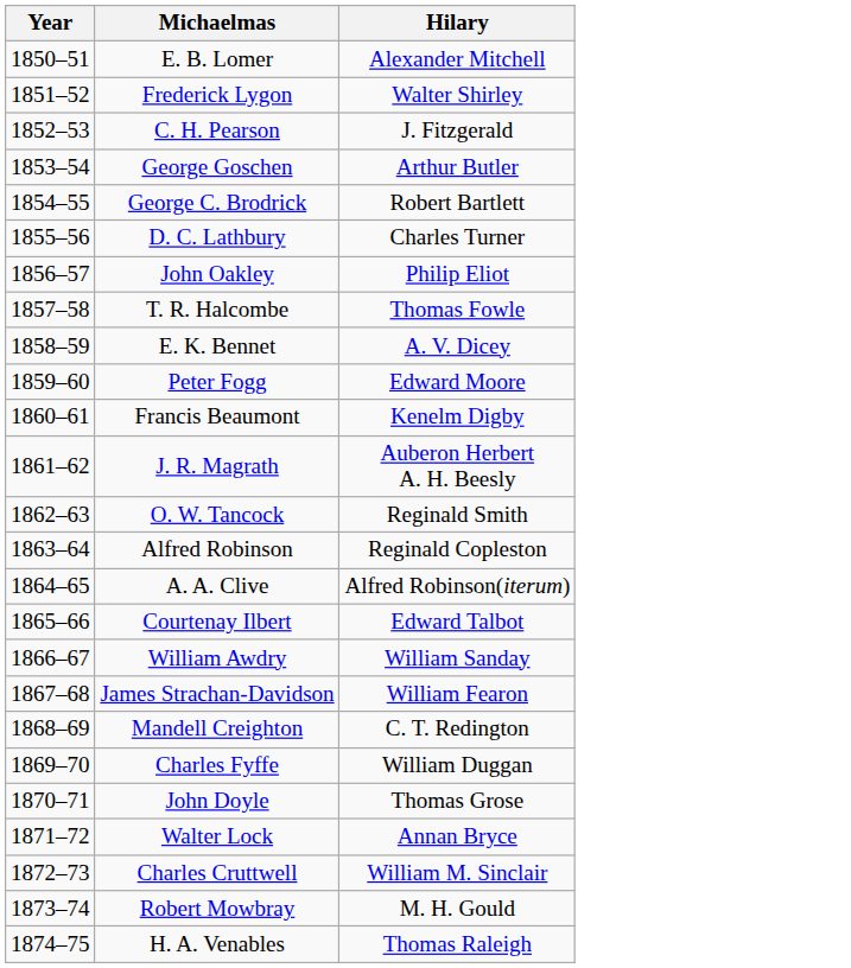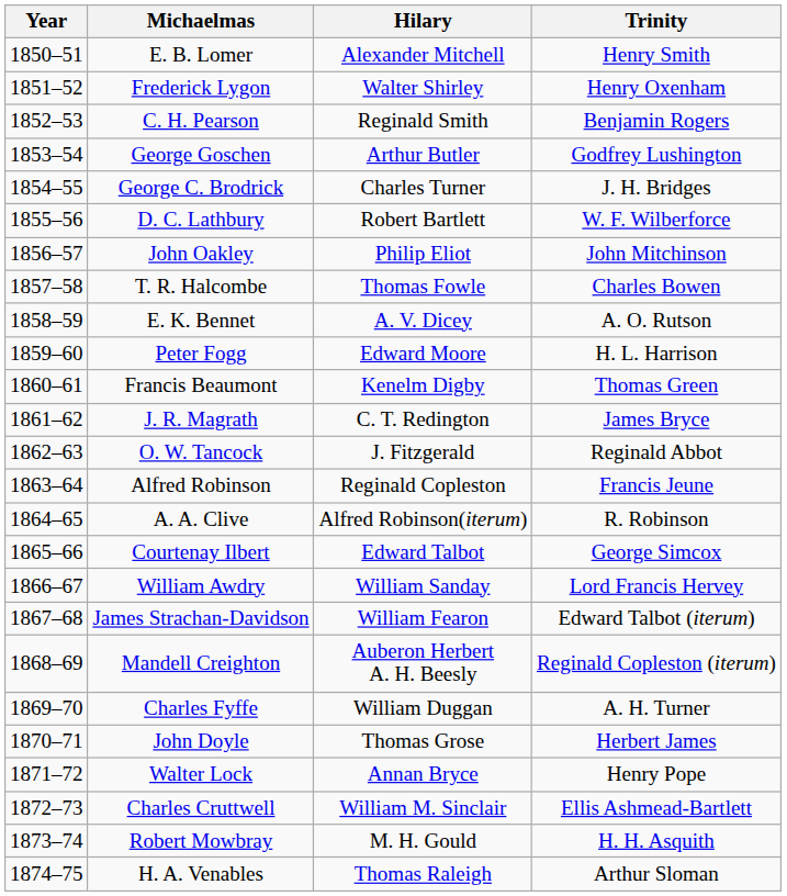+ column: Trinity | Henry Smith | Henry Oxenham | Benjamin Rogers | Godfrey Lushington | J. H. Bridges | W. F. Wilberforce | John Mitchinson | Charles Bowen | A. O. Rutson | H. L. Harrison | Thomas Green | James Bryce | Reginald Abbot | Francis Jeune | R. Robinson | George Simcox | Lord Francis Hervey | Edward Talbot (iterum) | Reginald Copleston (iterum) | A. H. Turner | Herbert James | Henry Pope | Ellis Ashmead-Bartlett | H. H. Asquith | Arthur Sloman
C. H. Pearson | Hilary: J. Fitzgerald -> Reginald Smith
George C. Brodrick | Hilary: Robert Bartlett -> Charles Turner
D. C. Lathbury | Hilary: Charles Turner -> Robert Bartlett
J. R. Magrath | Hilary: Auberon Herbert A. H. Beesly -> C. T. Redington
O. W. Tancock | Hilary: Reginald Smith -> J. Fitzgerald
Mandell Creighton | Hilary: C. T. Redington -> Auberon Herbert A. H. Beesly
